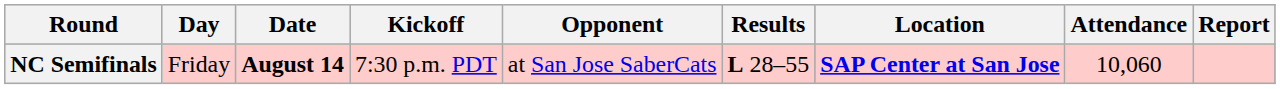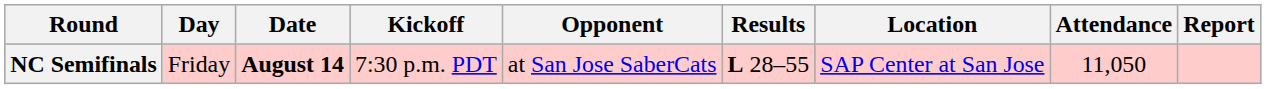NC Semifinals | Location: bold -> normal
NC Semifinals | Attendance: 10,060 -> 11,050
